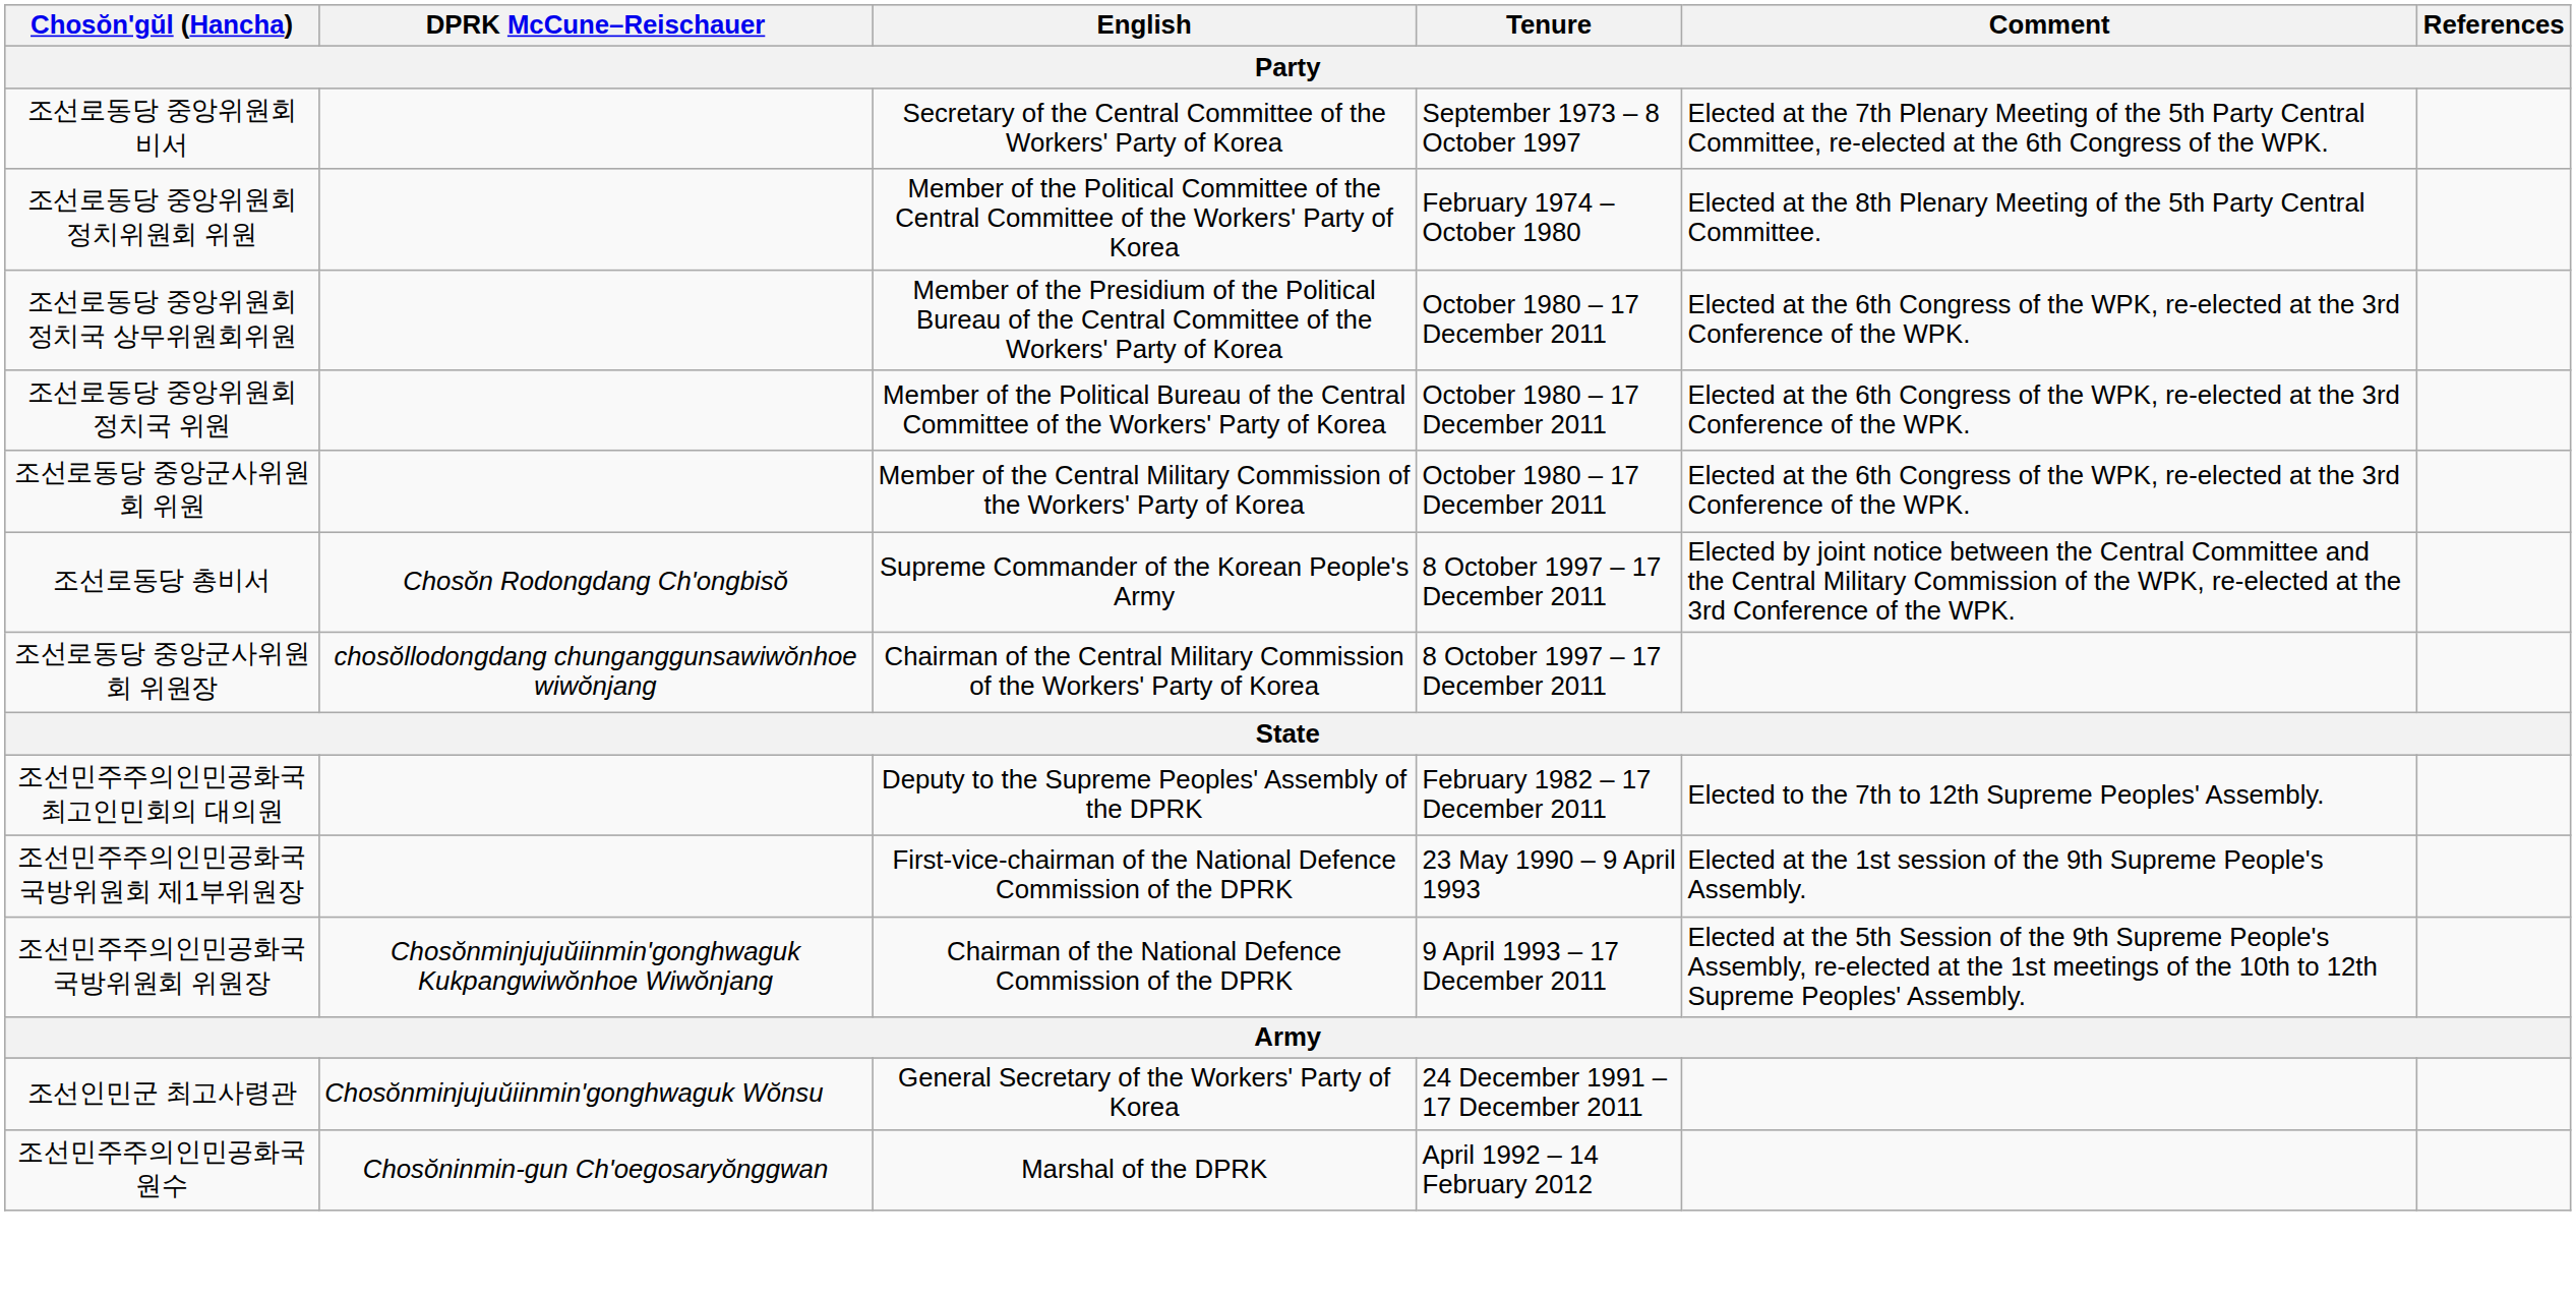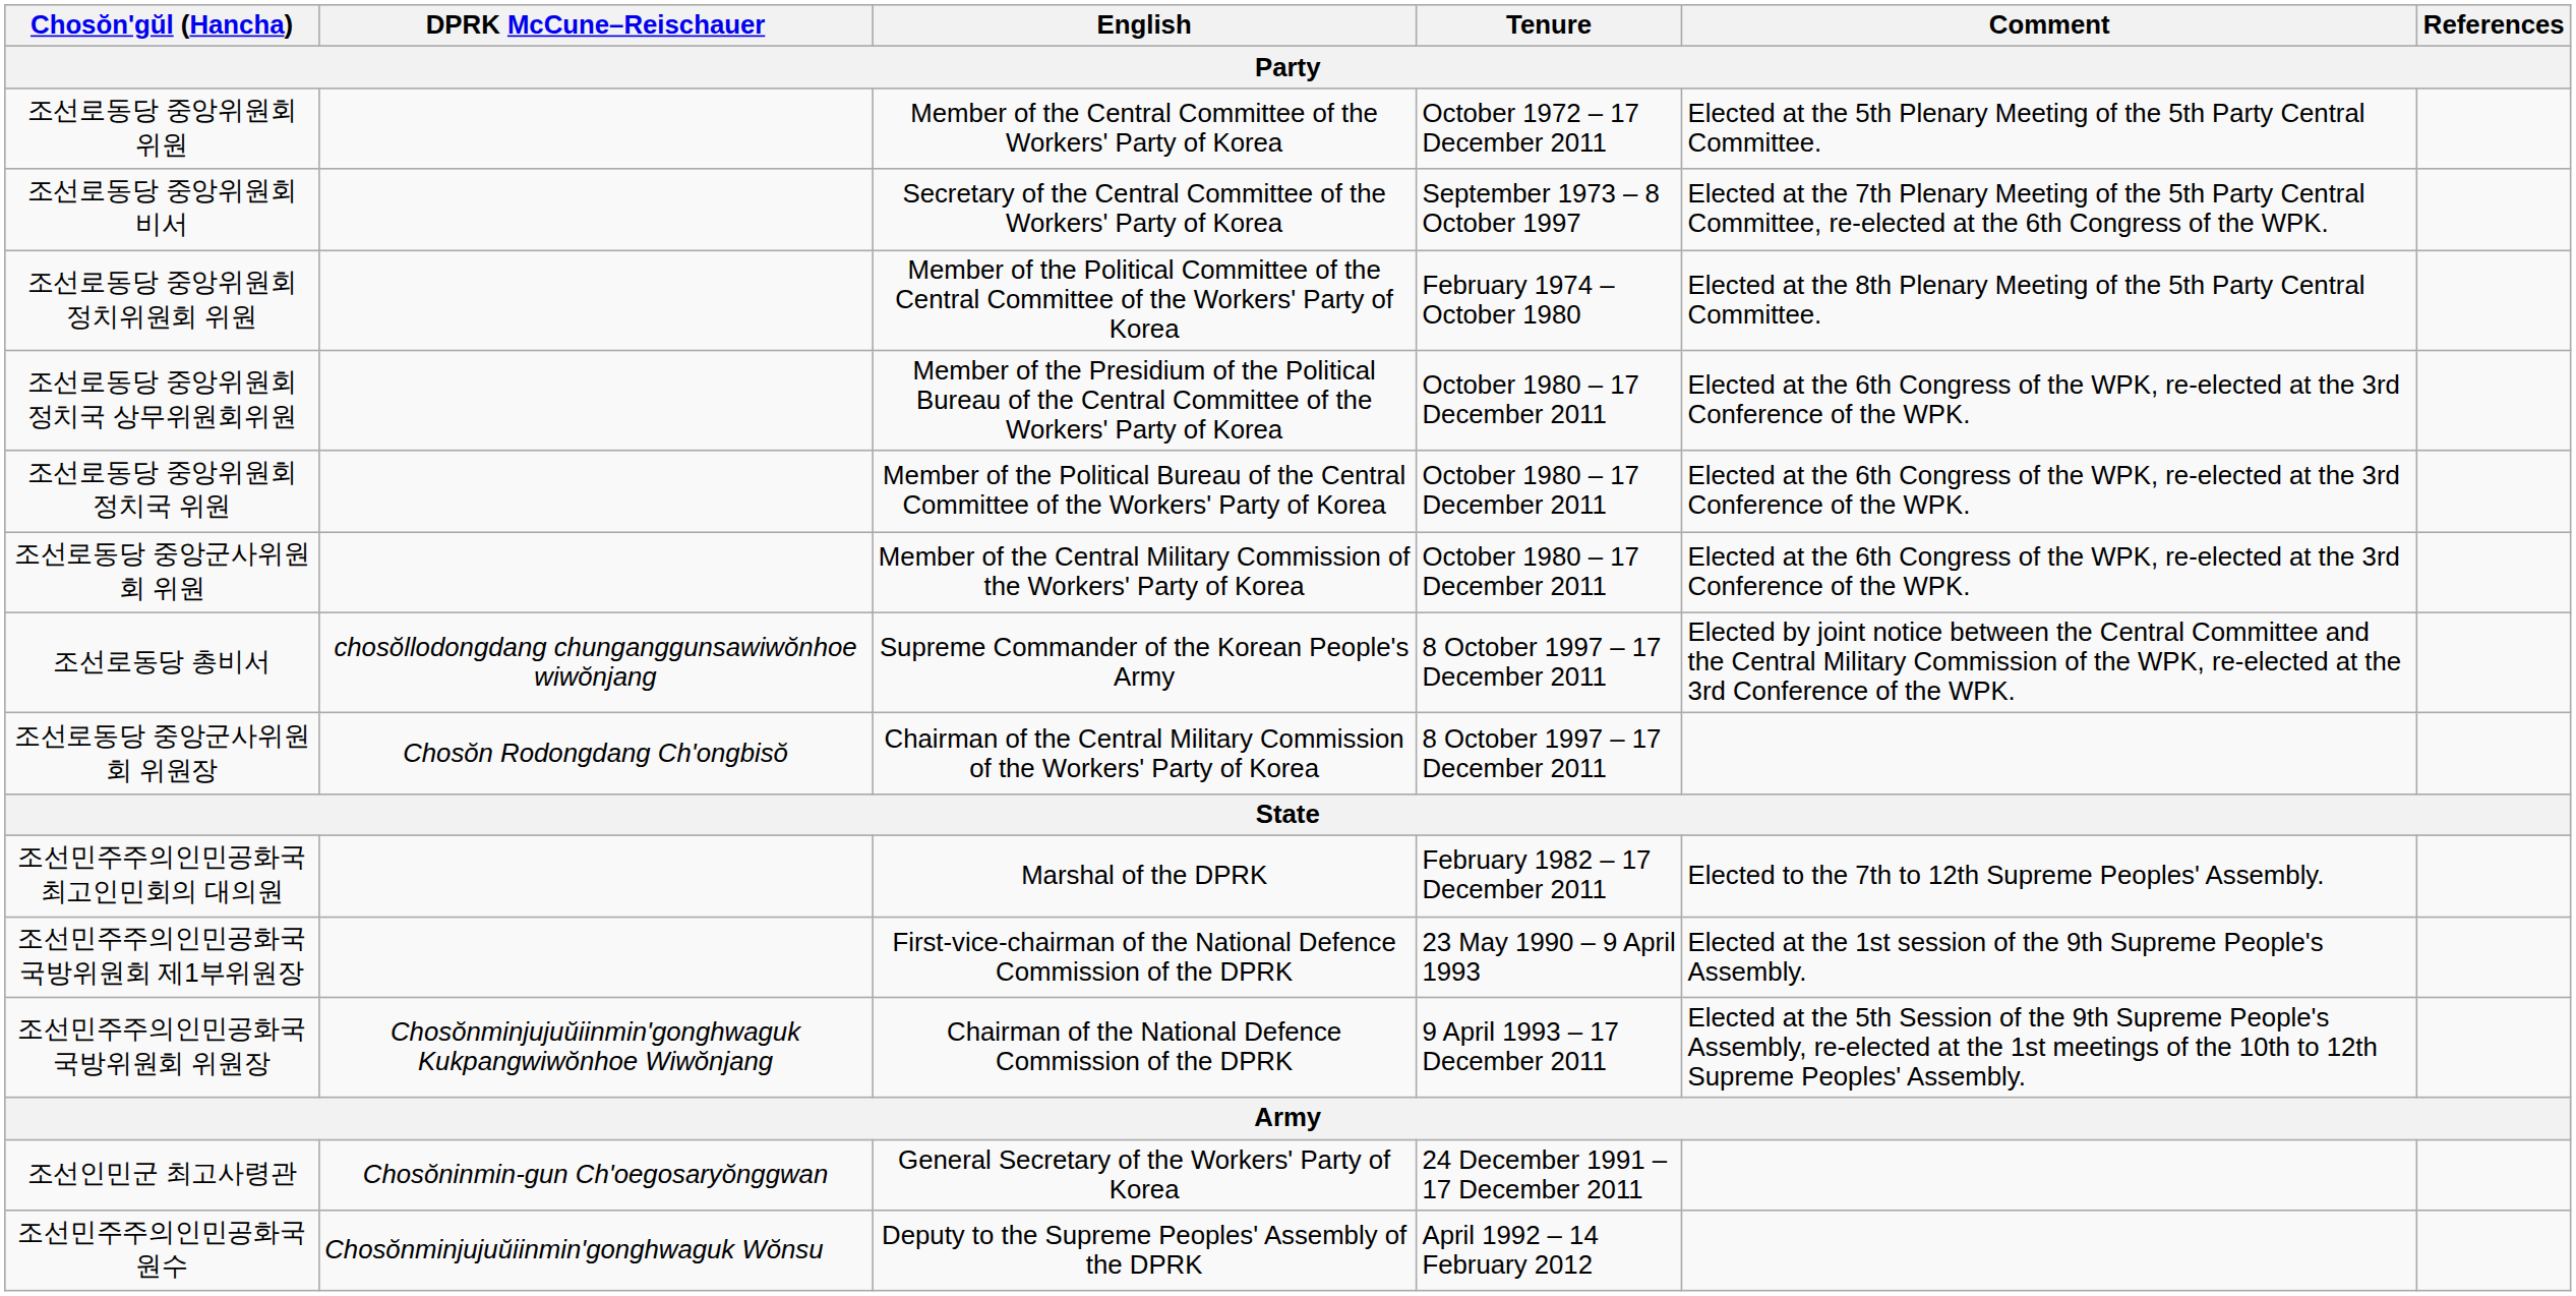+ row: 조선로동당 중앙위원회 위원 | Member of the Central Committee of the Workers' Party of Korea | October 1972 – 17 December 2011 | Elected at the 5th Plenary Meeting of the 5th Party Central Committee.
조선로동당 총비서 | DPRK McCune–Reischauer: Chosŏn Rodongdang Ch'ongbisŏ -> chosŏllodongdang chunganggunsawiwŏnhoe wiwŏnjang
조선로동당 중앙군사위원회 위원장 | DPRK McCune–Reischauer: chosŏllodongdang chunganggunsawiwŏnhoe wiwŏnjang -> Chosŏn Rodongdang Ch'ongbisŏ
조선민주주의인민공화국 최고인민회의 대의원 | English: Deputy to the Supreme Peoples' Assembly of the DPRK -> Marshal of the DPRK
조선인민군 최고사령관 | DPRK McCune–Reischauer: Chosŏnminjujuŭiinmin'gonghwaguk Wŏnsu -> Chosŏninmin-gun Ch'oegosaryŏnggwan
조선민주주의인민공화국 원수 | DPRK McCune–Reischauer: Chosŏninmin-gun Ch'oegosaryŏnggwan -> Chosŏnminjujuŭiinmin'gonghwaguk Wŏnsu
조선민주주의인민공화국 원수 | English: Marshal of the DPRK -> Deputy to the Supreme Peoples' Assembly of the DPRK
